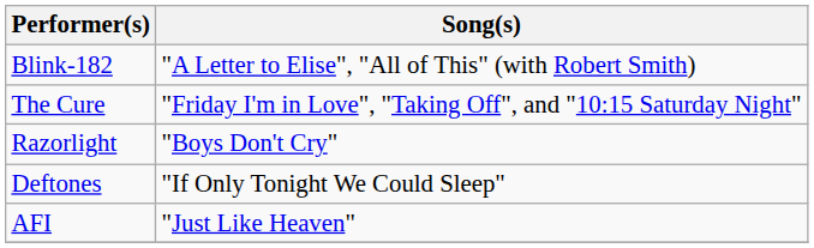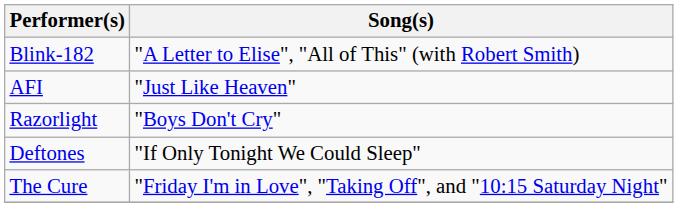rows swapped: AFI <-> The Cure
